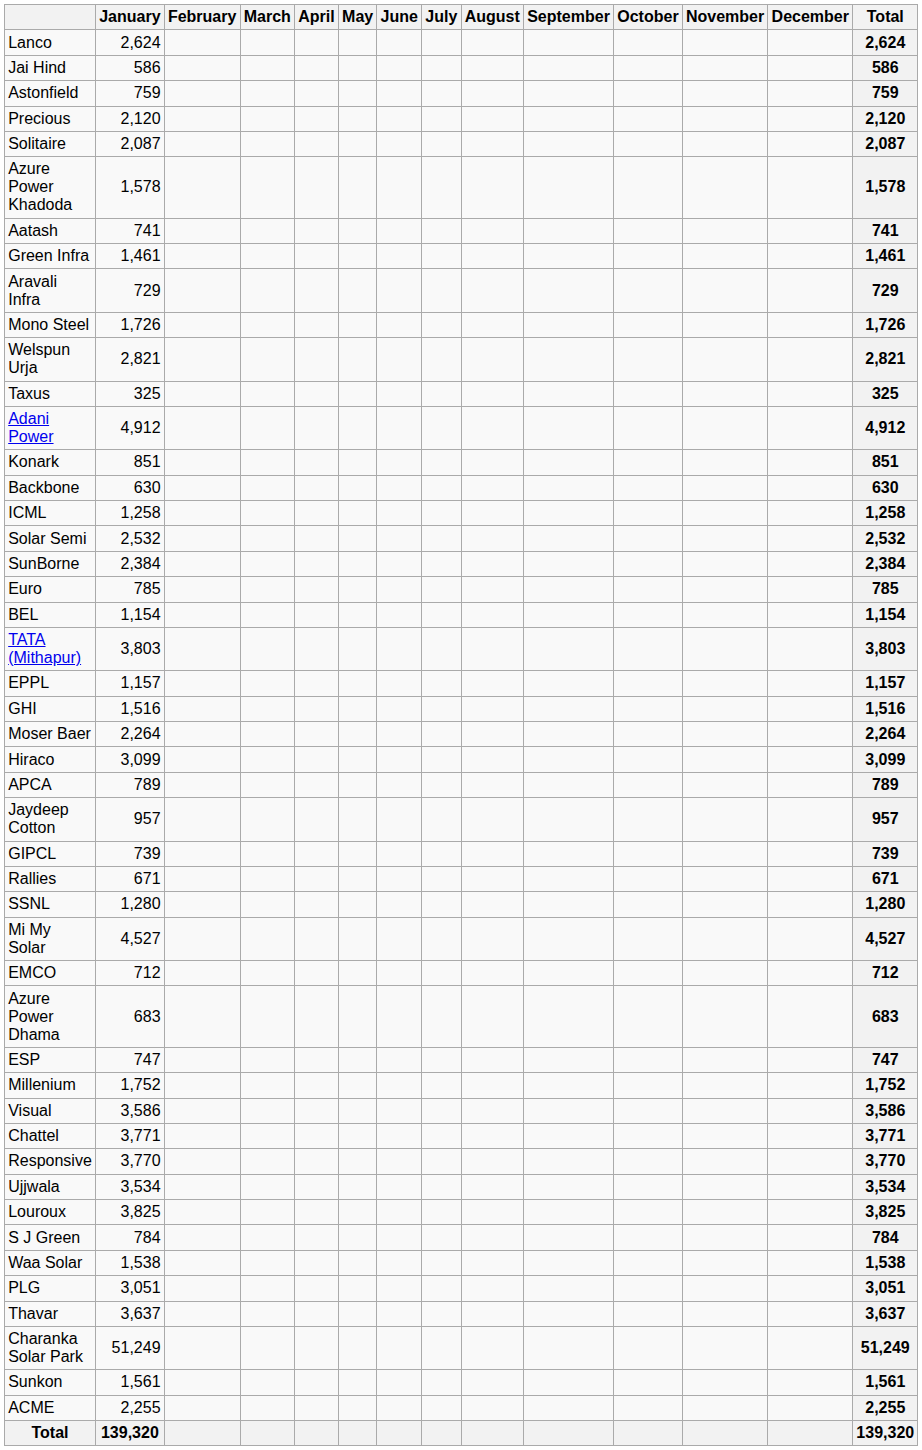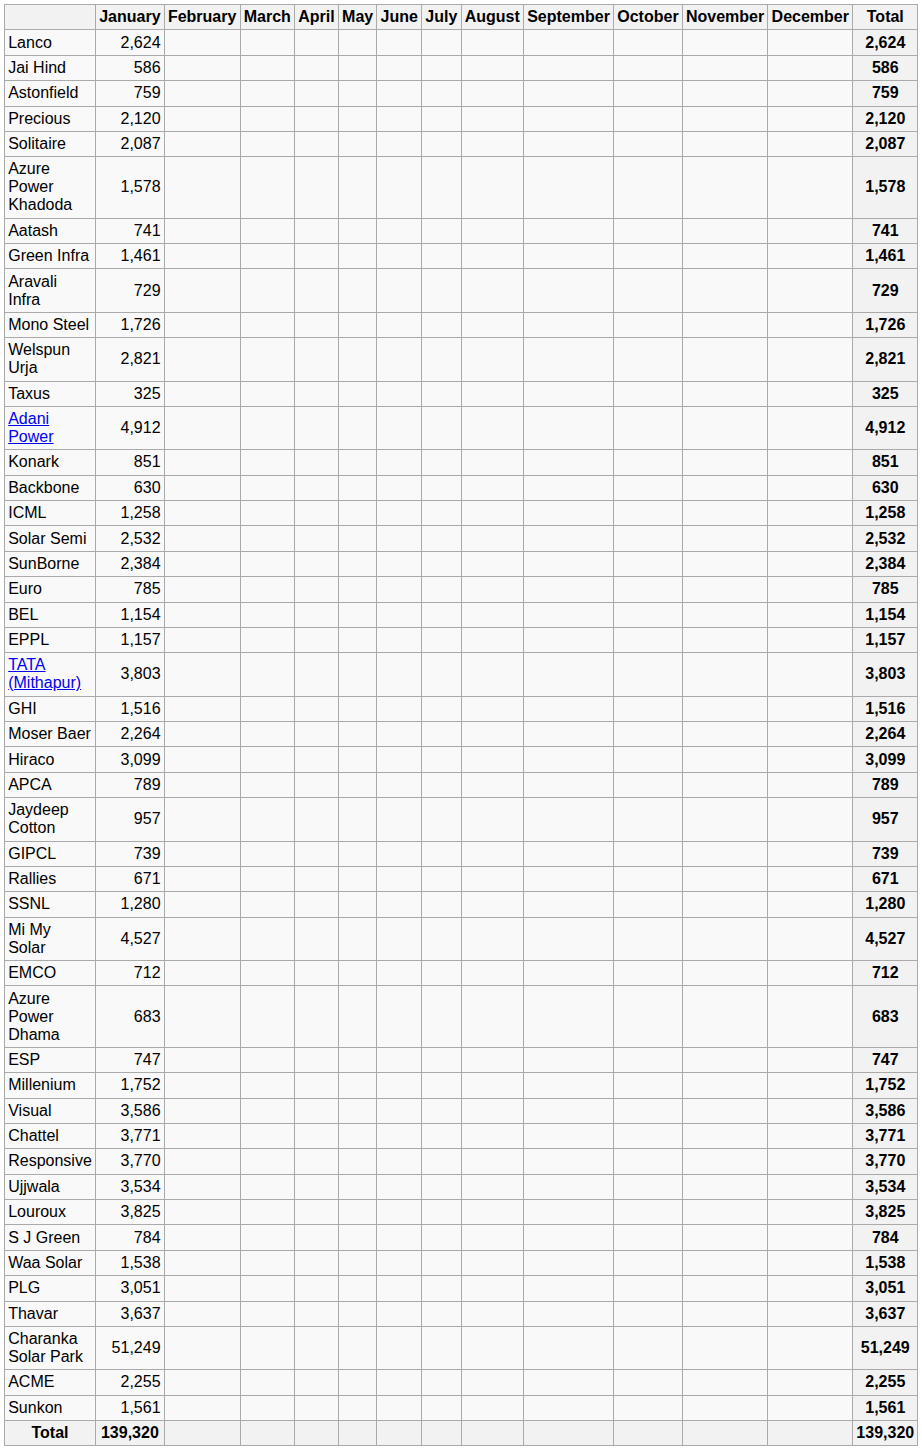rows swapped: EPPL <-> TATA (Mithapur)
rows swapped: ACME <-> Sunkon
